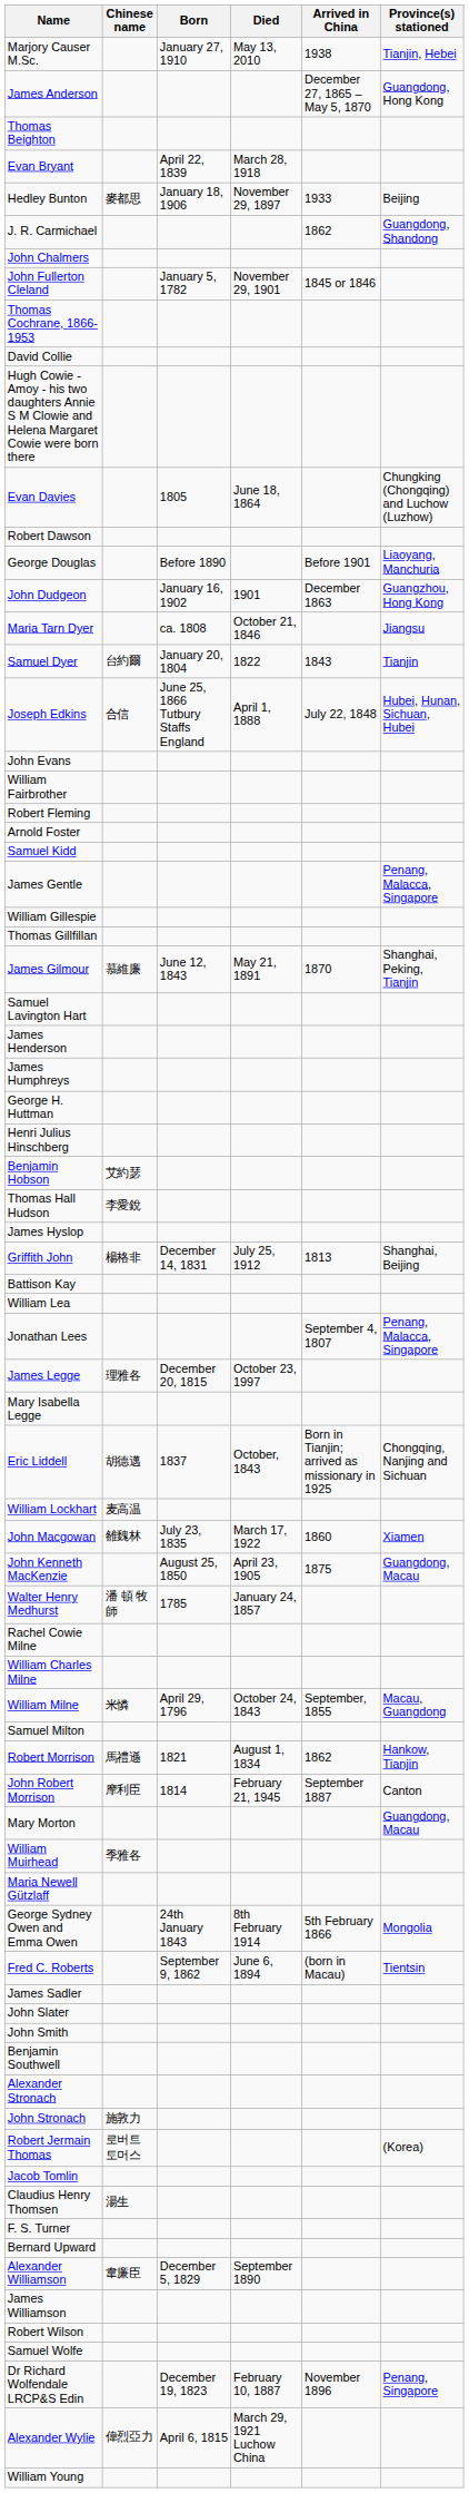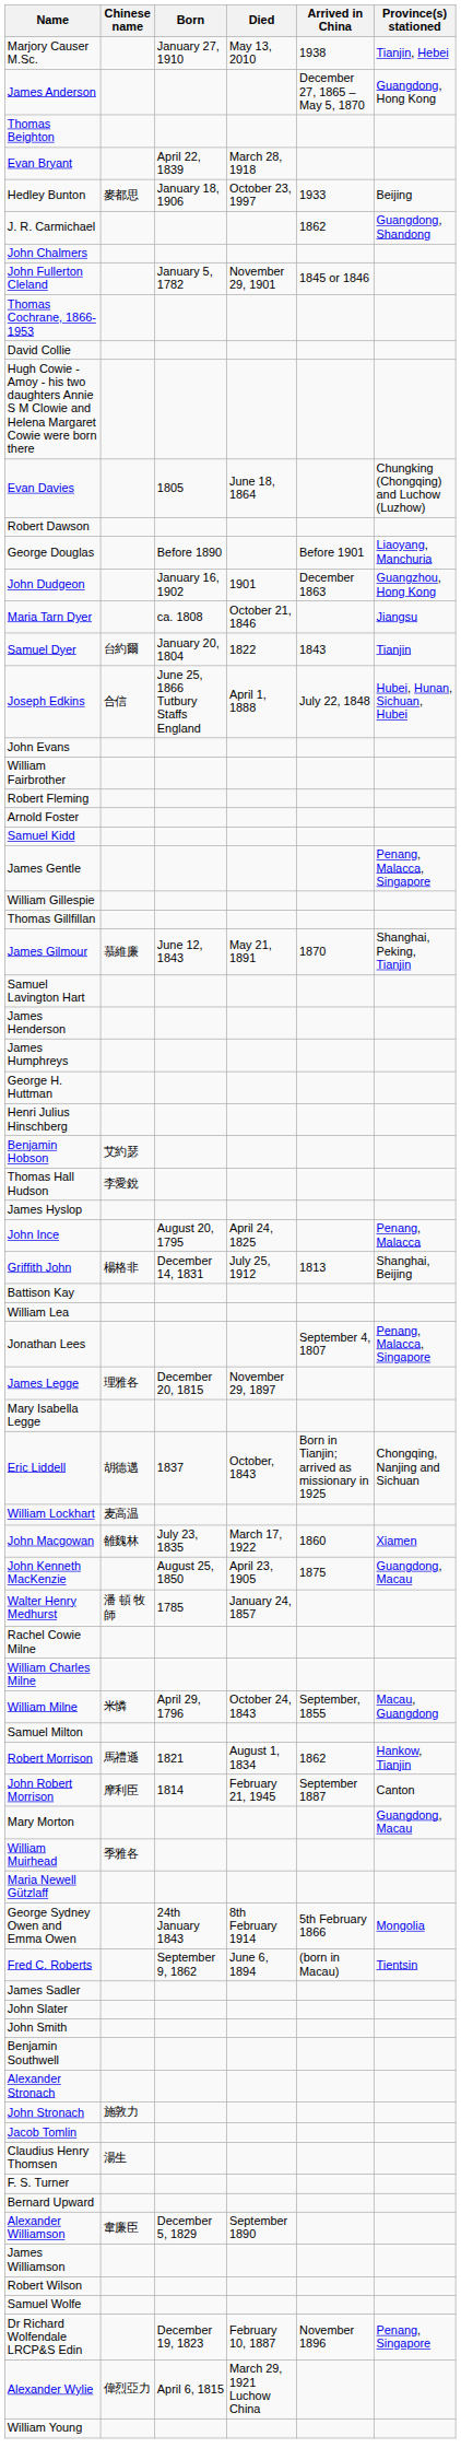Hedley Bunton | Died: November 29, 1897 -> October 23, 1997
+ row: John Ince | August 20, 1795 | April 24, 1825 | Penang, Malacca
James Legge | Died: October 23, 1997 -> November 29, 1897
- row: Robert Jermain Thomas | 로버트 토머스 | (Korea)
